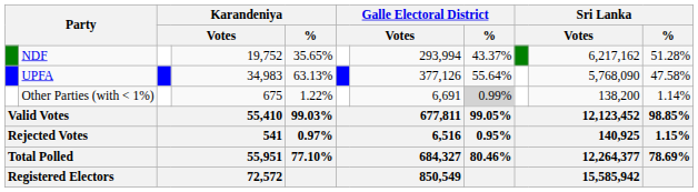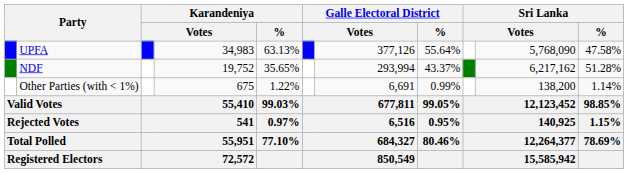rows swapped: UPFA <-> NDF
Other Parties (with < 1%) | Galle Electoral District / %: lightgrey background -> no background
